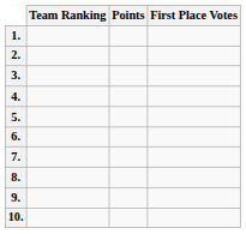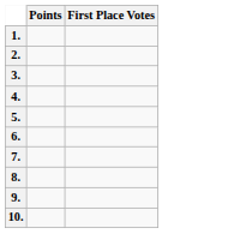- column: Team Ranking
